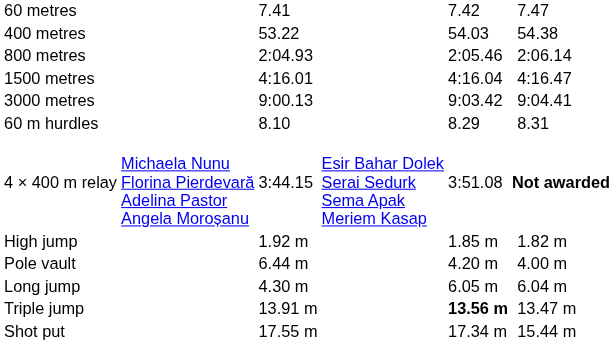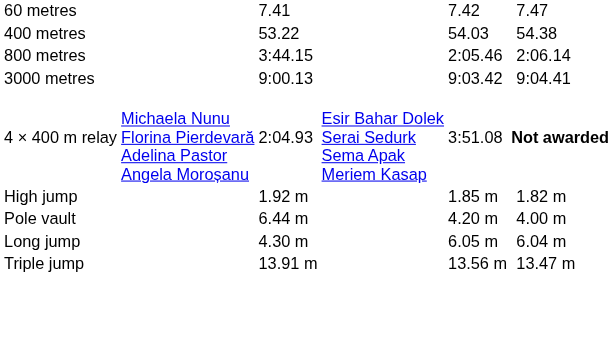800 metres | column 3: 2:04.93 -> 3:44.15
- row: 1500 metres | 4:16.01 | 4:16.04 | 4:16.47
- row: 60 m hurdles | 8.10 | 8.29 | 8.31
4 × 400 m relay | column 3: 3:44.15 -> 2:04.93
Triple jump | column 5: bold -> normal
- row: Shot put | 17.55 m | 17.34 m | 15.44 m
